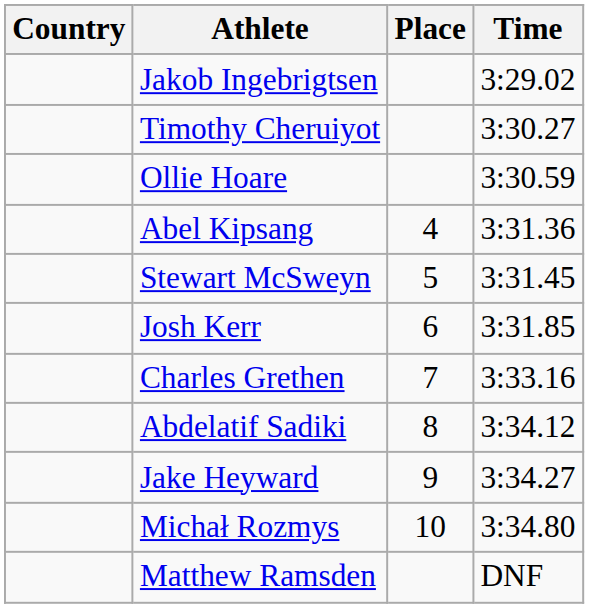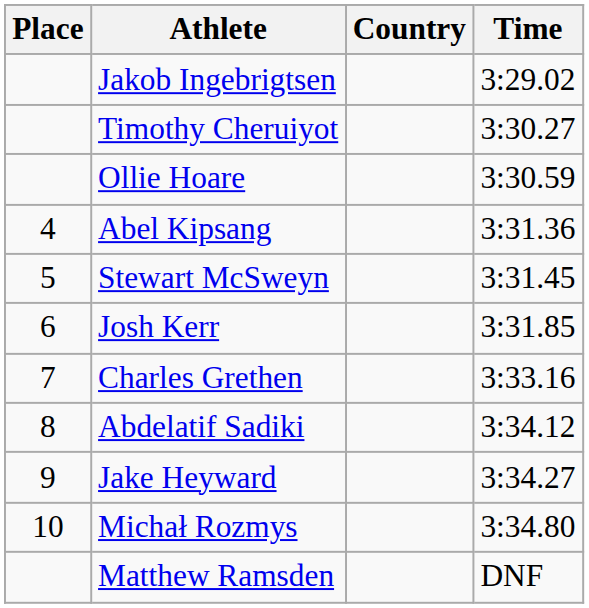columns swapped: Place <-> Country
